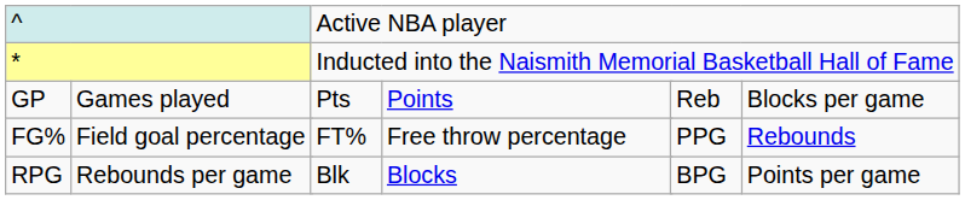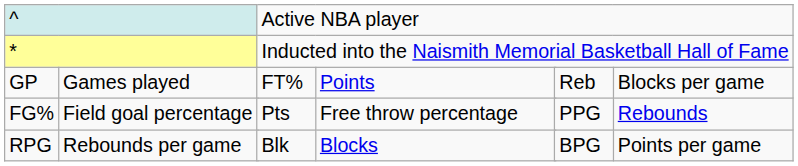GP | column 4: Pts -> FT%
FG% | column 4: FT% -> Pts
